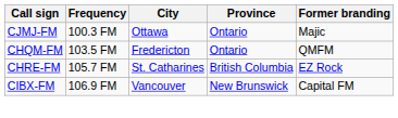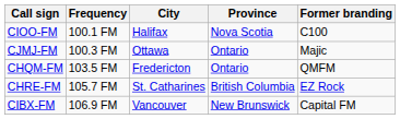+ row: CIOO-FM | 100.1 FM | Halifax | Nova Scotia | C100
